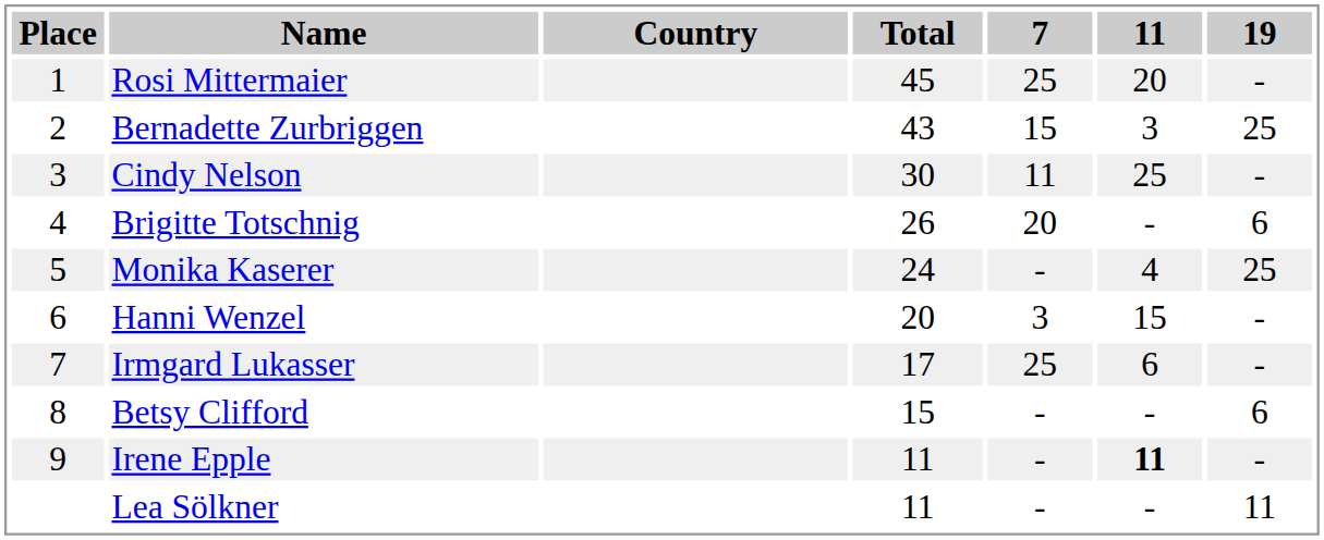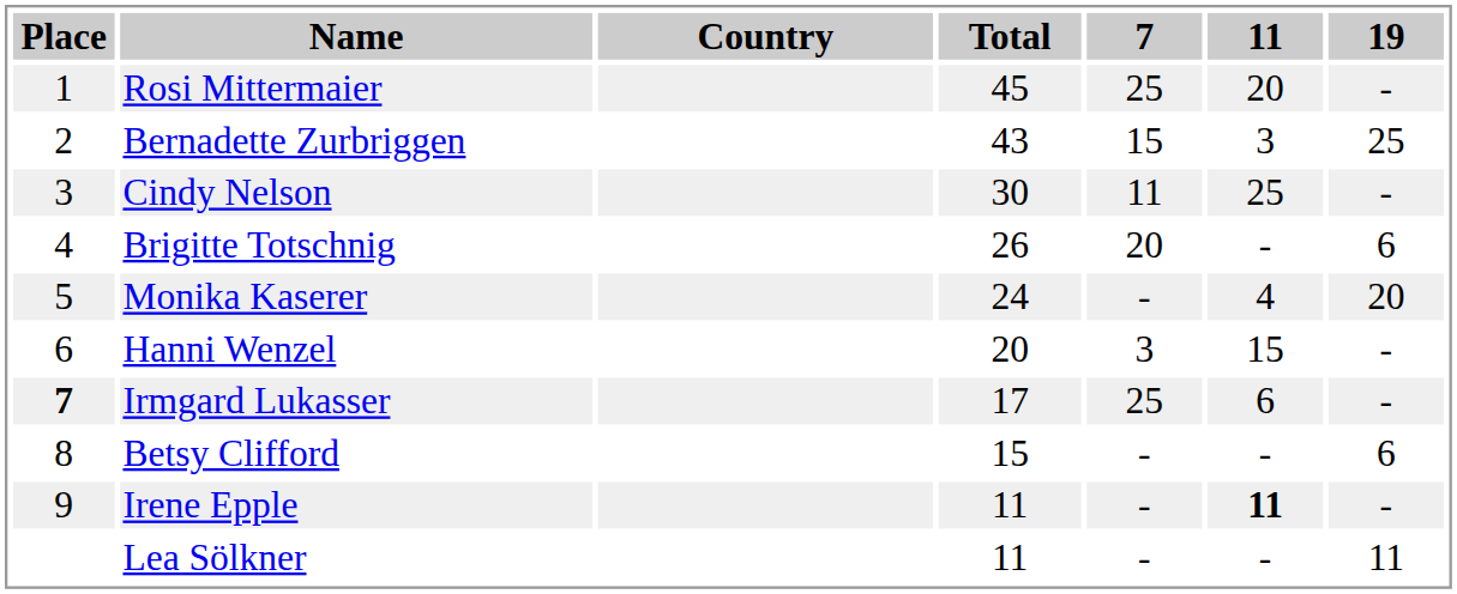Monika Kaserer | 19: 25 -> 20
Irmgard Lukasser | Place: normal -> bold
